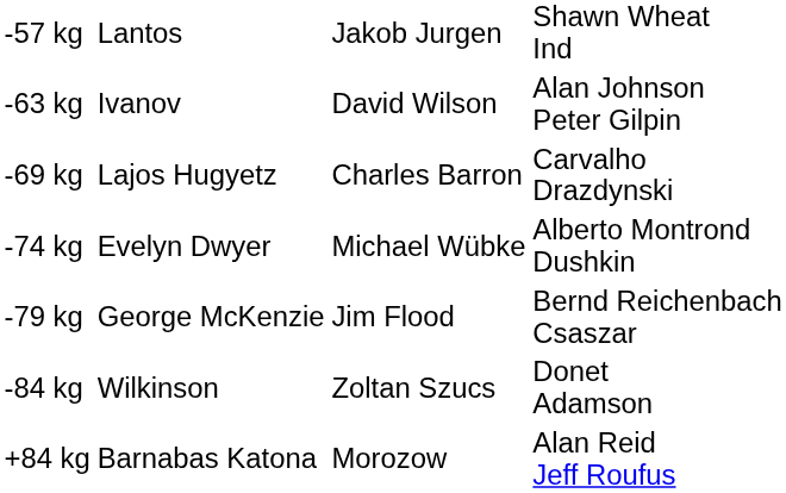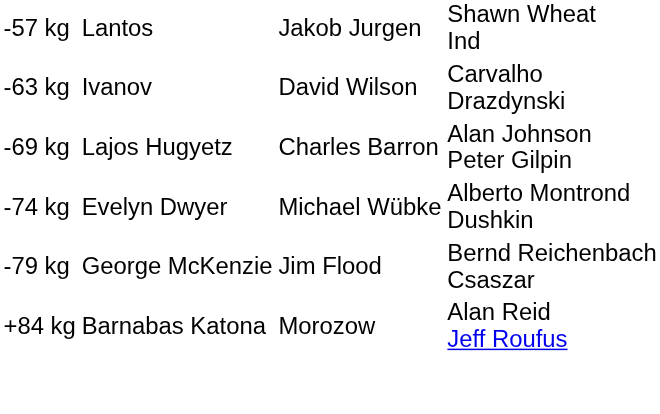-63 kg | column 4: Alan Johnson Peter Gilpin -> Carvalho Drazdynski
-69 kg | column 4: Carvalho Drazdynski -> Alan Johnson Peter Gilpin
- row: -84 kg | Wilkinson | Zoltan Szucs | Donet Adamson
